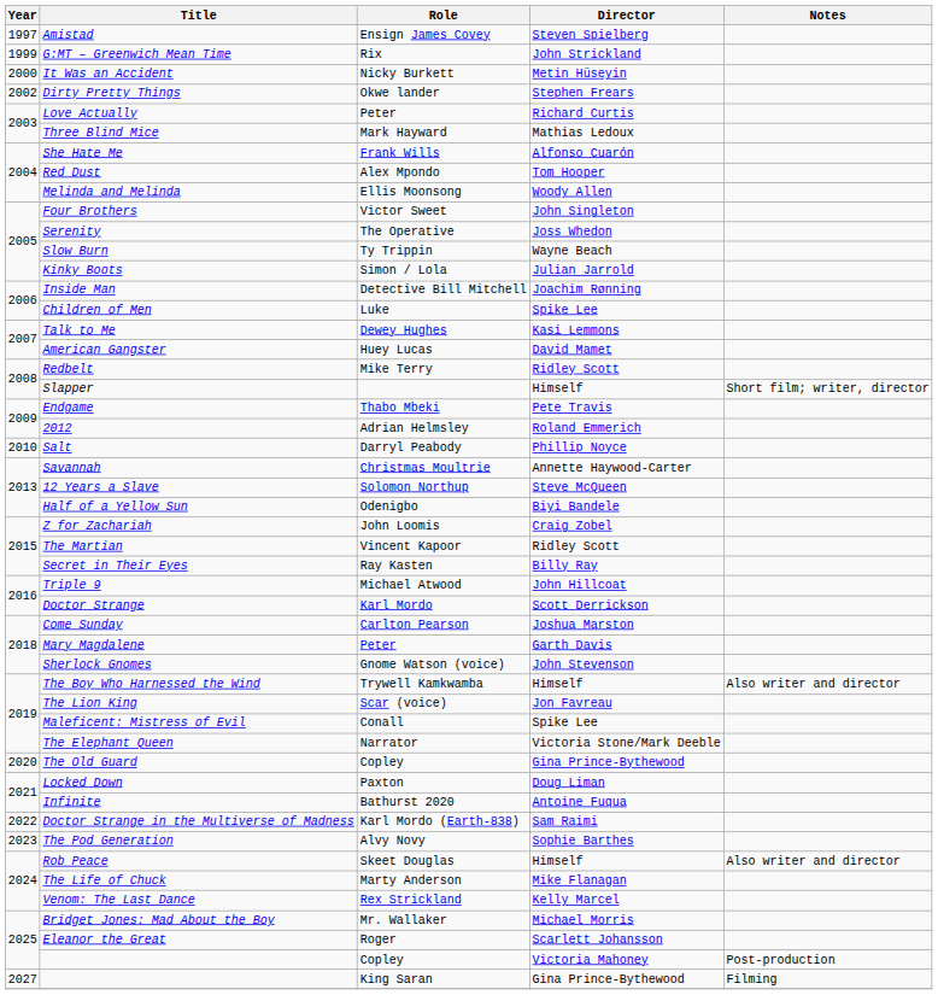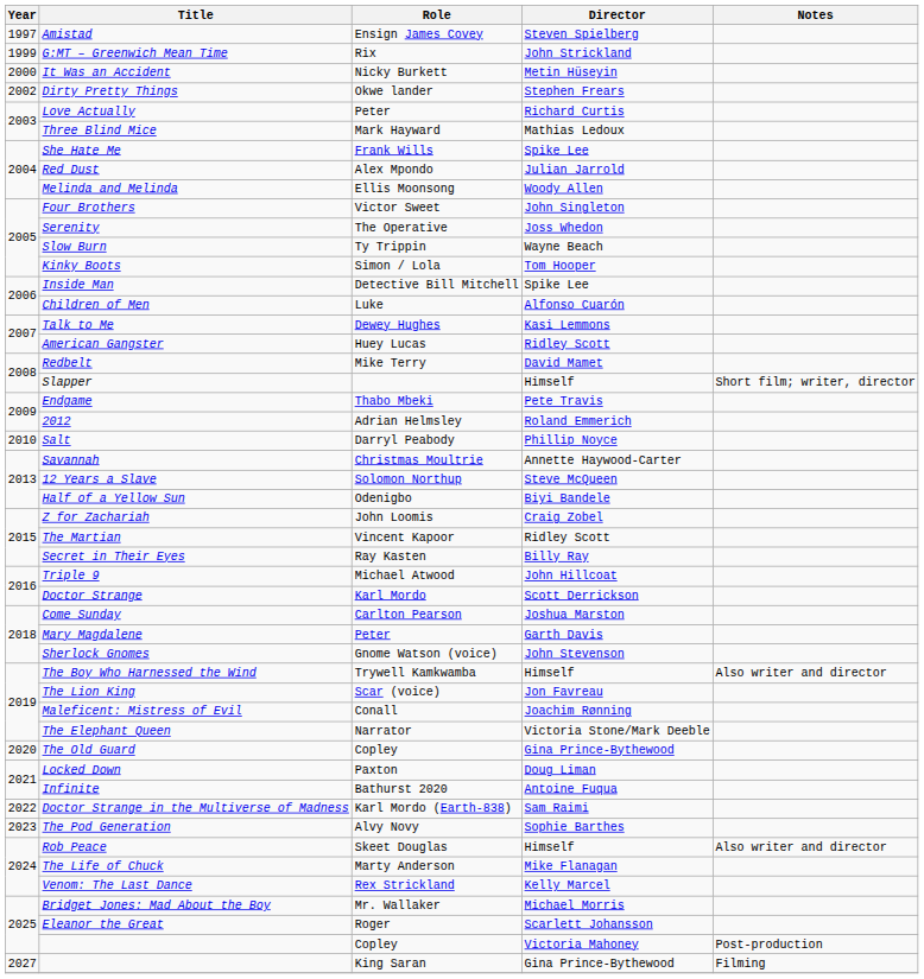She Hate Me | Director: Alfonso Cuarón -> Spike Lee
Red Dust | Director: Tom Hooper -> Julian Jarrold
Kinky Boots | Director: Julian Jarrold -> Tom Hooper
Inside Man | Director: Joachim Rønning -> Spike Lee
Children of Men | Director: Spike Lee -> Alfonso Cuarón
American Gangster | Director: David Mamet -> Ridley Scott
Redbelt | Director: Ridley Scott -> David Mamet
Maleficent: Mistress of Evil | Director: Spike Lee -> Joachim Rønning
